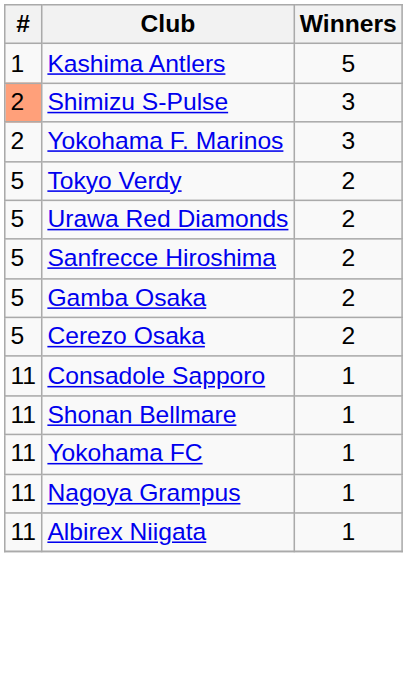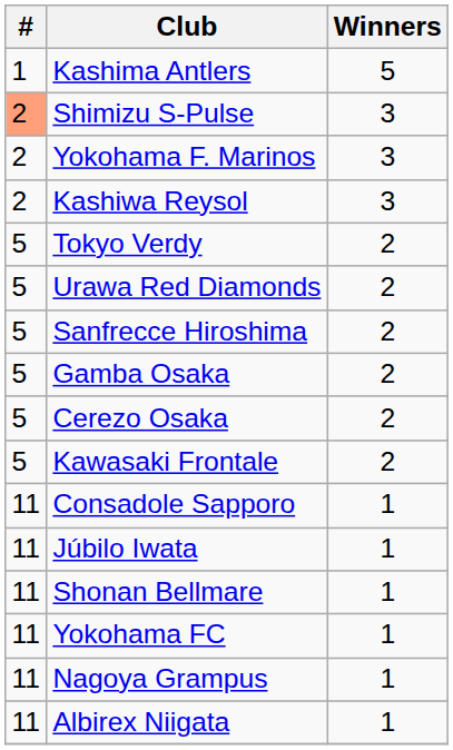+ row: 2 | Kashiwa Reysol | 3
+ row: 5 | Kawasaki Frontale | 2
+ row: 11 | Júbilo Iwata | 1
